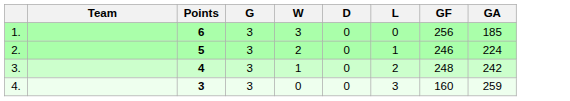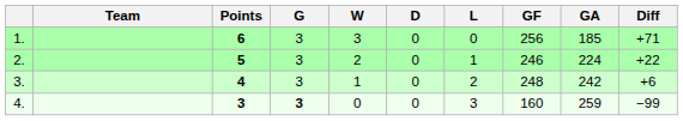+ column: Diff | +71 | +22 | +6 | −99
4. | G: normal -> bold
